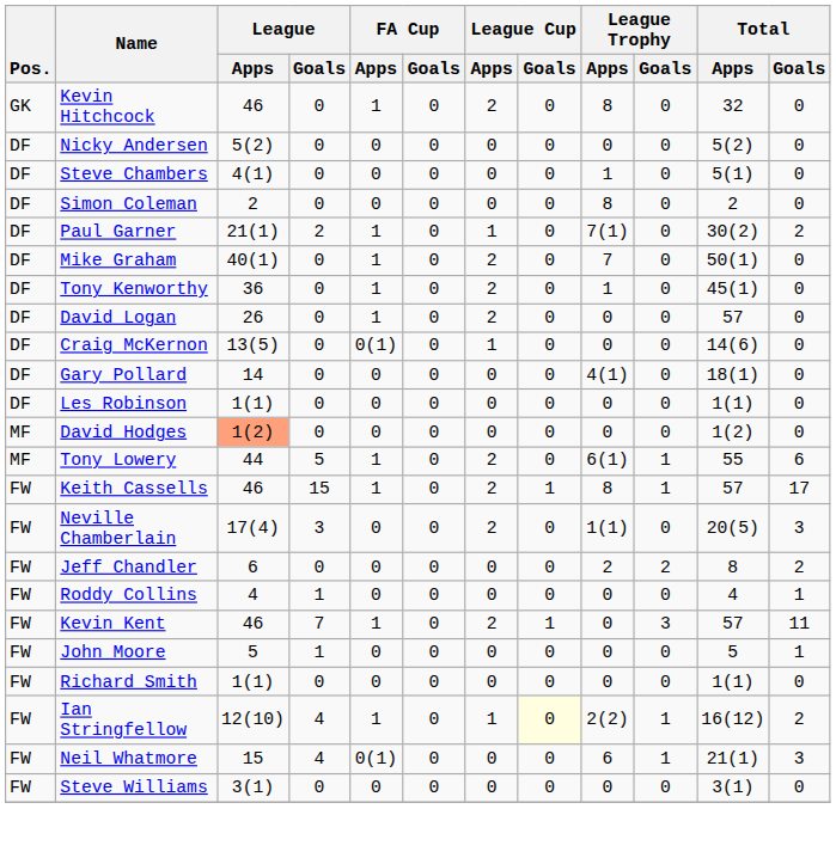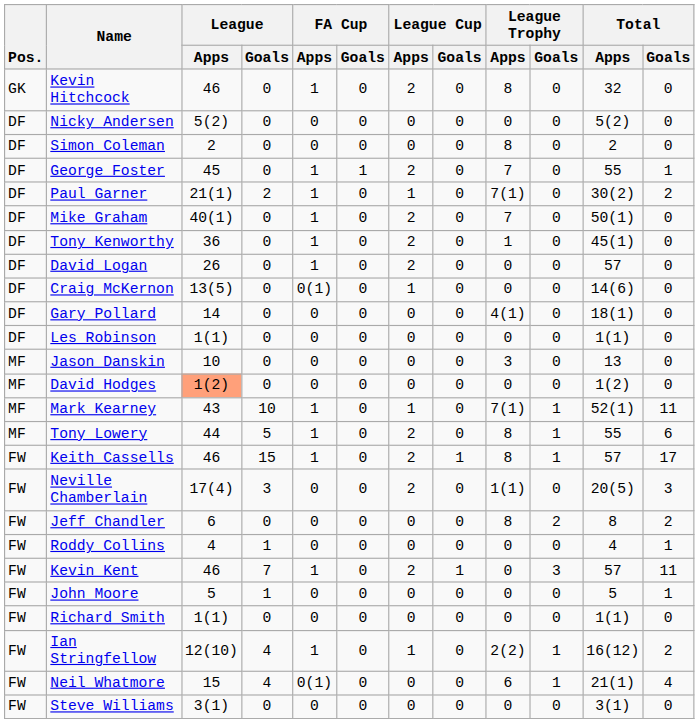- row: DF | Steve Chambers | 4(1) | 0 | 0 | 0 | 0 | 0 | 1 | 0 | 5(1) | 0
+ row: DF | George Foster | 45 | 0 | 1 | 1 | 2 | 0 | 7 | 0 | 55 | 1
+ row: MF | Jason Danskin | 10 | 0 | 0 | 0 | 0 | 0 | 3 | 0 | 13 | 0
+ row: MF | Mark Kearney | 43 | 10 | 1 | 0 | 1 | 0 | 7(1) | 1 | 52(1) | 11
Tony Lowery | League Trophy / Apps: 6(1) -> 8
Jeff Chandler | League Trophy / Apps: 2 -> 8
Ian Stringfellow | League Cup / Goals: lightyellow background -> no background
Neil Whatmore | Total / Goals: 3 -> 4
